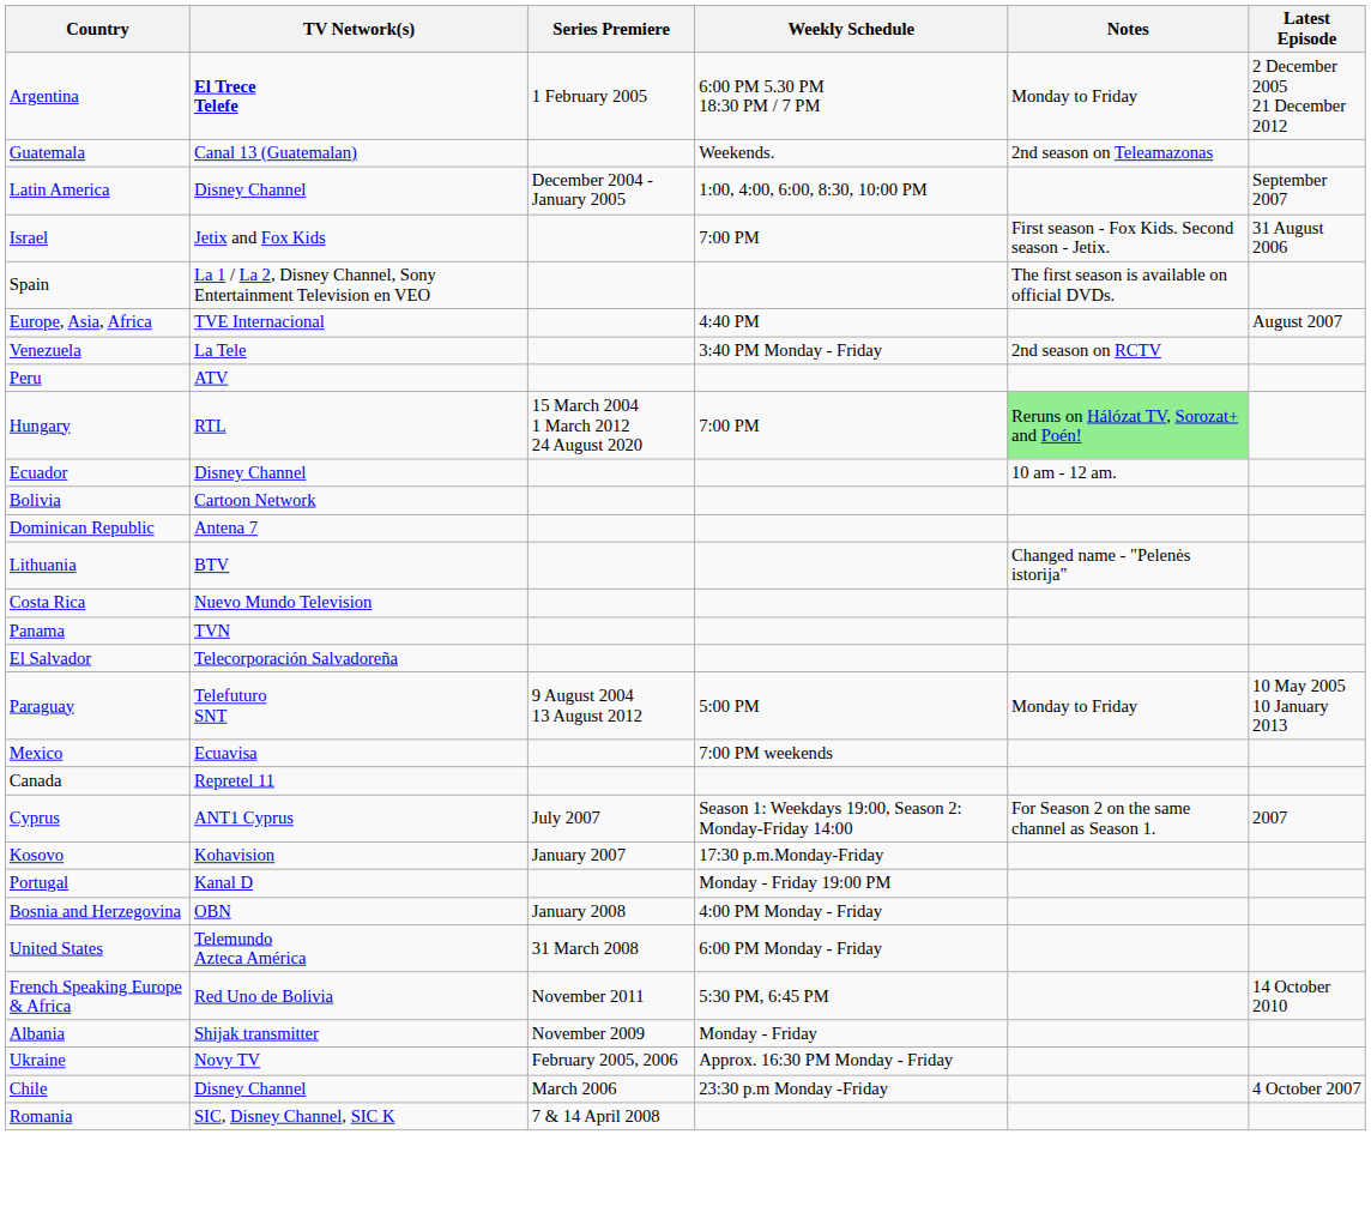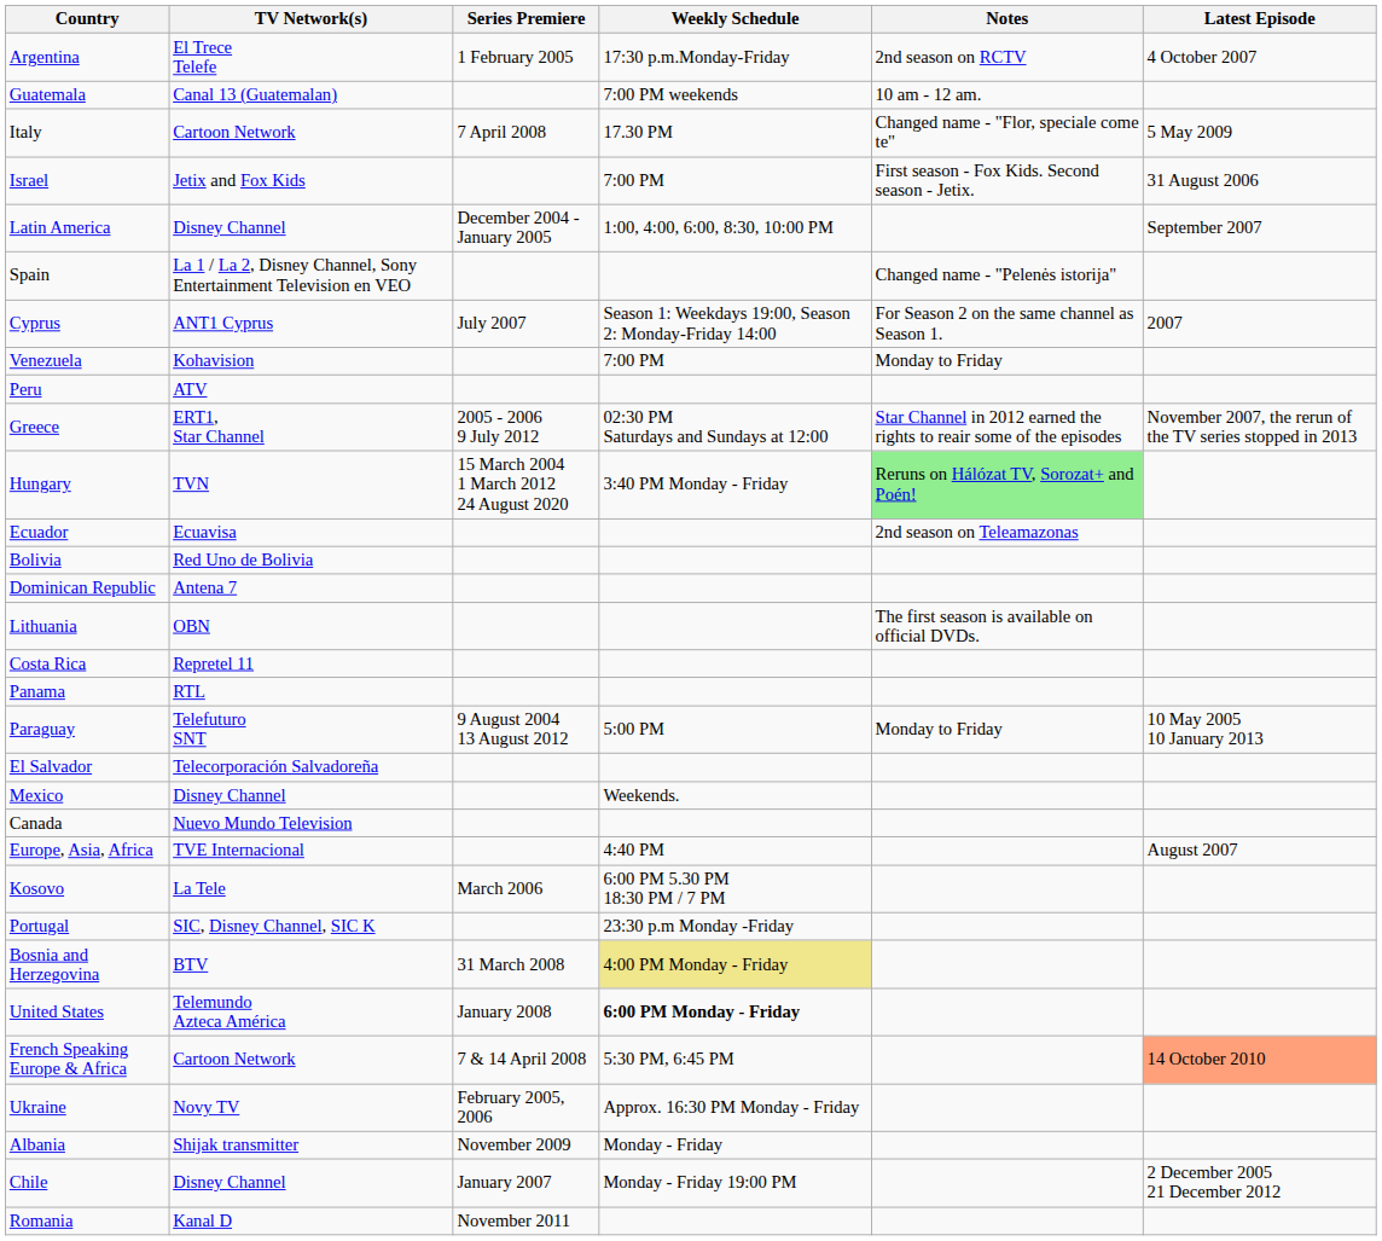Argentina | TV Network(s): bold -> normal
Argentina | Weekly Schedule: 6:00 PM 5.30 PM 18:30 PM / 7 PM -> 17:30 p.m.Monday-Friday
Argentina | Notes: Monday to Friday -> 2nd season on RCTV
Argentina | Latest Episode: 2 December 2005 21 December 2012 -> 4 October 2007
Guatemala | Weekly Schedule: Weekends. -> 7:00 PM weekends
Guatemala | Notes: 2nd season on Teleamazonas -> 10 am - 12 am.
+ row: Italy | Cartoon Network | 7 April 2008 | 17.30 PM | Changed name - "Flor, speciale come te" | 5 May 2009
rows swapped: Latin America <-> Israel
Spain | Notes: The first season is available on official DVDs. -> Changed name - "Pelenės istorija"
rows swapped: Europe, Asia, Africa <-> Cyprus
Venezuela | TV Network(s): La Tele -> Kohavision
Venezuela | Weekly Schedule: 3:40 PM Monday - Friday -> 7:00 PM
Venezuela | Notes: 2nd season on RCTV -> Monday to Friday
+ row: Greece | ERT1, Star Channel | 2005 - 2006 9 July 2012 | 02:30 PM Saturdays and Sundays at 12:00 | Star Channel in 2012 earned the rights to reair some of the episodes | November 2007, the rerun of the TV series stopped in 2013
Hungary | TV Network(s): RTL -> TVN
Hungary | Weekly Schedule: 7:00 PM -> 3:40 PM Monday - Friday
Ecuador | TV Network(s): Disney Channel -> Ecuavisa
Ecuador | Notes: 10 am - 12 am. -> 2nd season on Teleamazonas
Bolivia | TV Network(s): Cartoon Network -> Red Uno de Bolivia
Lithuania | TV Network(s): BTV -> OBN
Lithuania | Notes: Changed name - "Pelenės istorija" -> The first season is available on official DVDs.
Costa Rica | TV Network(s): Nuevo Mundo Television -> Repretel 11
Panama | TV Network(s): TVN -> RTL
rows swapped: Paraguay <-> El Salvador
Mexico | TV Network(s): Ecuavisa -> Disney Channel
Mexico | Weekly Schedule: 7:00 PM weekends -> Weekends.
Canada | TV Network(s): Repretel 11 -> Nuevo Mundo Television
Kosovo | TV Network(s): Kohavision -> La Tele
Kosovo | Series Premiere: January 2007 -> March 2006
Kosovo | Weekly Schedule: 17:30 p.m.Monday-Friday -> 6:00 PM 5.30 PM 18:30 PM / 7 PM
Portugal | TV Network(s): Kanal D -> SIC, Disney Channel, SIC K
Portugal | Weekly Schedule: Monday - Friday 19:00 PM -> 23:30 p.m Monday -Friday
Bosnia and Herzegovina | TV Network(s): OBN -> BTV
Bosnia and Herzegovina | Series Premiere: January 2008 -> 31 March 2008
Bosnia and Herzegovina | Weekly Schedule: no background -> khaki background
United States | Series Premiere: 31 March 2008 -> January 2008
United States | Weekly Schedule: normal -> bold
French Speaking Europe & Africa | TV Network(s): Red Uno de Bolivia -> Cartoon Network
French Speaking Europe & Africa | Series Premiere: November 2011 -> 7 & 14 April 2008
French Speaking Europe & Africa | Latest Episode: no background -> lightsalmon background
rows swapped: Ukraine <-> Albania
Chile | Series Premiere: March 2006 -> January 2007
Chile | Weekly Schedule: 23:30 p.m Monday -Friday -> Monday - Friday 19:00 PM
Chile | Latest Episode: 4 October 2007 -> 2 December 2005 21 December 2012
Romania | TV Network(s): SIC, Disney Channel, SIC K -> Kanal D
Romania | Series Premiere: 7 & 14 April 2008 -> November 2011
